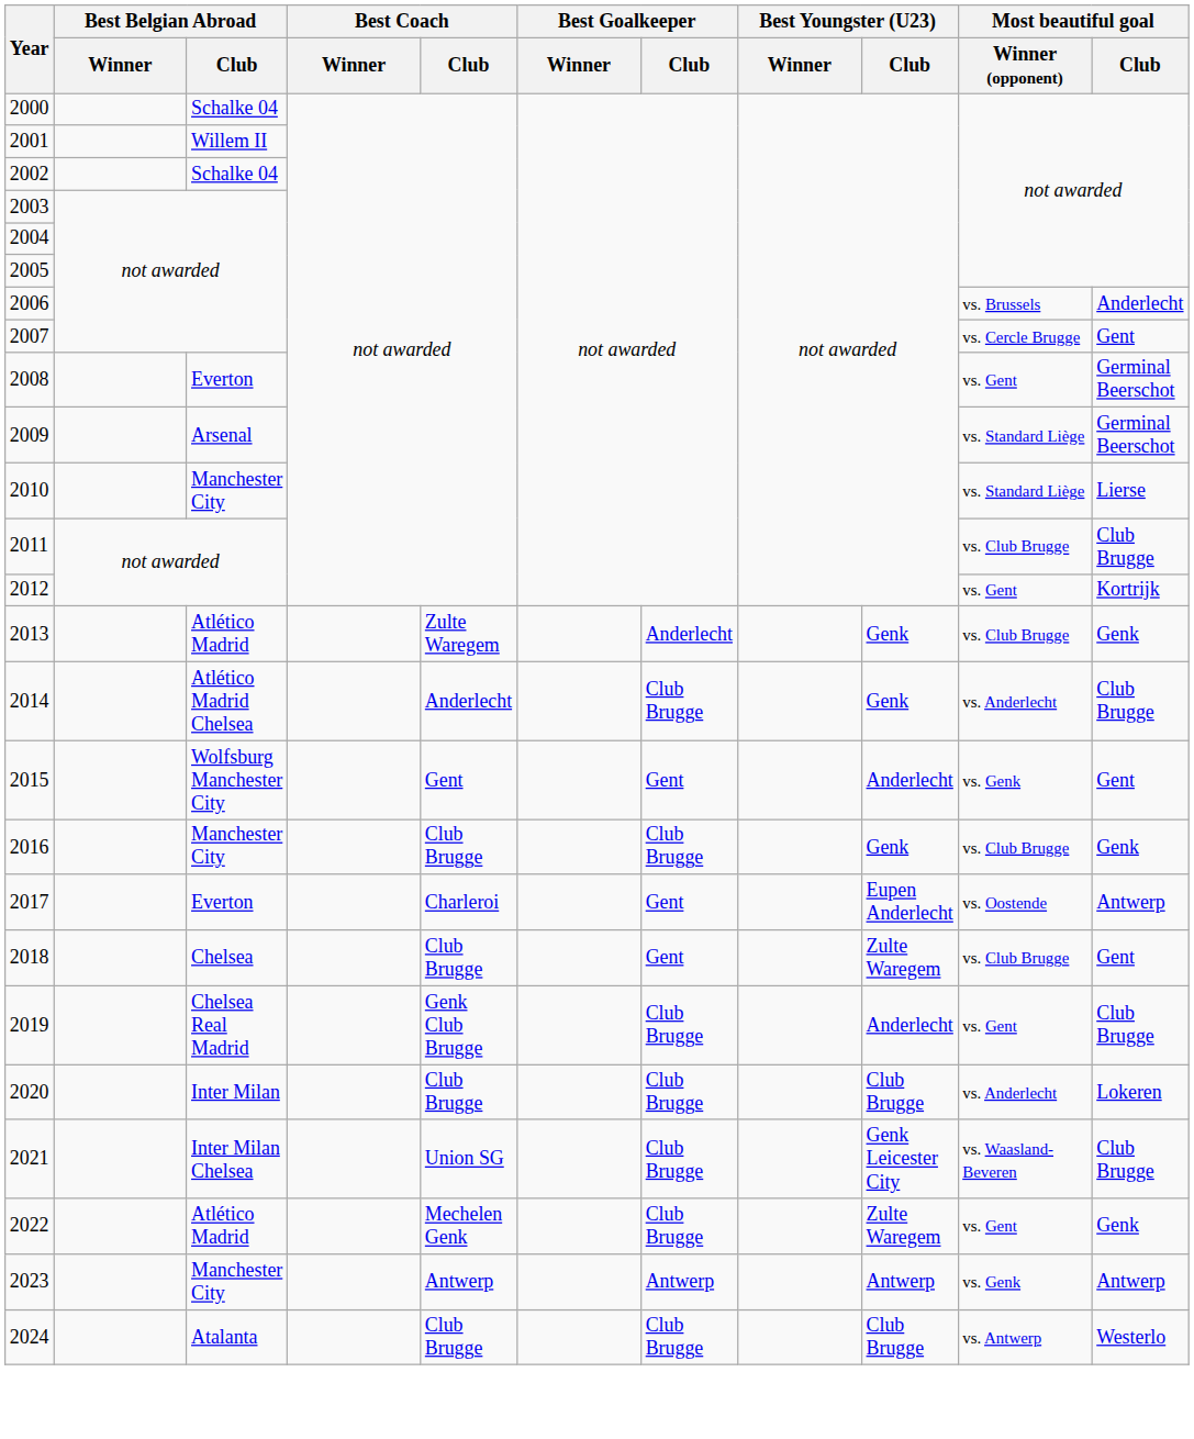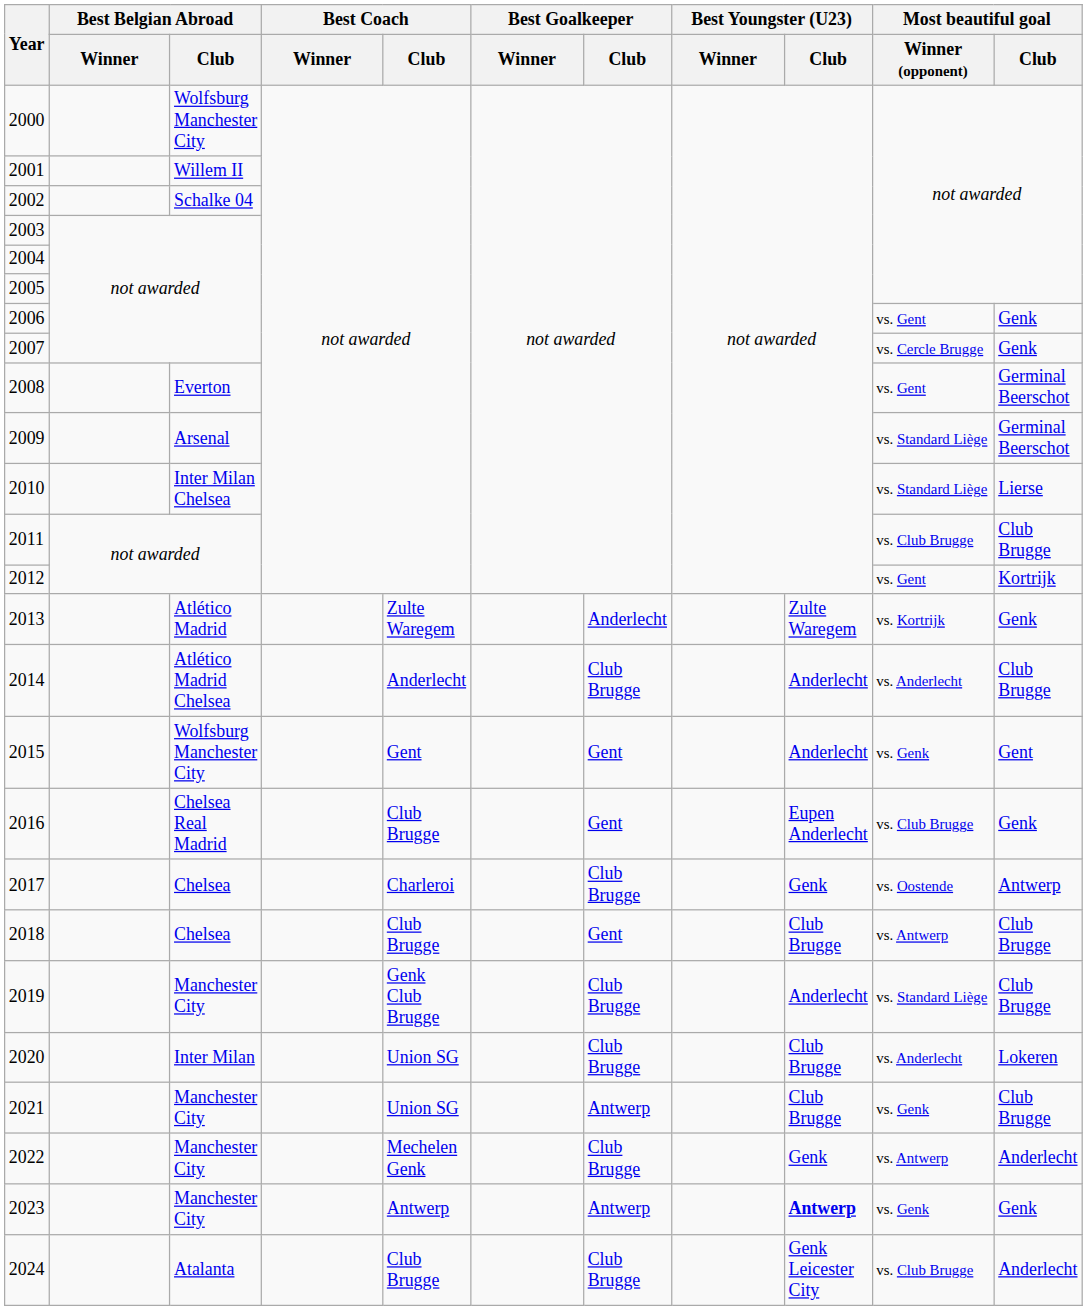2000 | Best Belgian Abroad / Club: Schalke 04 -> Wolfsburg Manchester City
2006 | Most beautiful goal / Winner (opponent): vs. Brussels -> vs. Gent
2006 | Most beautiful goal / Club: Anderlecht -> Genk
2007 | Most beautiful goal / Club: Gent -> Genk
2010 | Best Belgian Abroad / Club: Manchester City -> Inter Milan Chelsea
2013 | Best Youngster (U23) / Club: Genk -> Zulte Waregem
2013 | Most beautiful goal / Winner (opponent): vs. Club Brugge -> vs. Kortrijk
2014 | Best Youngster (U23) / Club: Genk -> Anderlecht
2016 | Best Belgian Abroad / Club: Manchester City -> Chelsea Real Madrid
2016 | Best Goalkeeper / Club: Club Brugge -> Gent
2016 | Best Youngster (U23) / Club: Genk -> Eupen Anderlecht
2017 | Best Belgian Abroad / Club: Everton -> Chelsea
2017 | Best Goalkeeper / Club: Gent -> Club Brugge
2017 | Best Youngster (U23) / Club: Eupen Anderlecht -> Genk
2018 | Best Youngster (U23) / Club: Zulte Waregem -> Club Brugge
2018 | Most beautiful goal / Winner (opponent): vs. Club Brugge -> vs. Antwerp
2018 | Most beautiful goal / Club: Gent -> Club Brugge
2019 | Best Belgian Abroad / Club: Chelsea Real Madrid -> Manchester City
2019 | Most beautiful goal / Winner (opponent): vs. Gent -> vs. Standard Liège
2020 | Best Coach / Club: Club Brugge -> Union SG
2021 | Best Belgian Abroad / Club: Inter Milan Chelsea -> Manchester City
2021 | Best Goalkeeper / Club: Club Brugge -> Antwerp
2021 | Best Youngster (U23) / Club: Genk Leicester City -> Club Brugge
2021 | Most beautiful goal / Winner (opponent): vs. Waasland-Beveren -> vs. Genk
2022 | Best Belgian Abroad / Club: Atlético Madrid -> Manchester City
2022 | Best Youngster (U23) / Club: Zulte Waregem -> Genk
2022 | Most beautiful goal / Winner (opponent): vs. Gent -> vs. Antwerp
2022 | Most beautiful goal / Club: Genk -> Anderlecht
2023 | Best Youngster (U23) / Club: normal -> bold
2023 | Most beautiful goal / Club: Antwerp -> Genk
2024 | Best Youngster (U23) / Club: Club Brugge -> Genk Leicester City
2024 | Most beautiful goal / Winner (opponent): vs. Antwerp -> vs. Club Brugge
2024 | Most beautiful goal / Club: Westerlo -> Anderlecht
